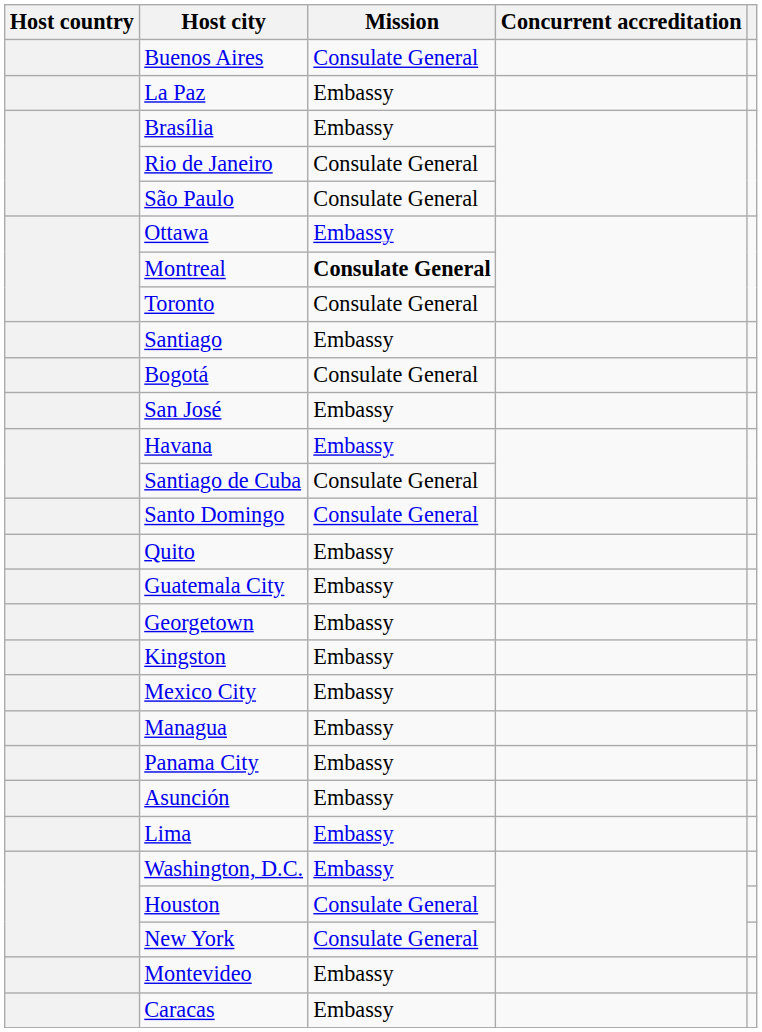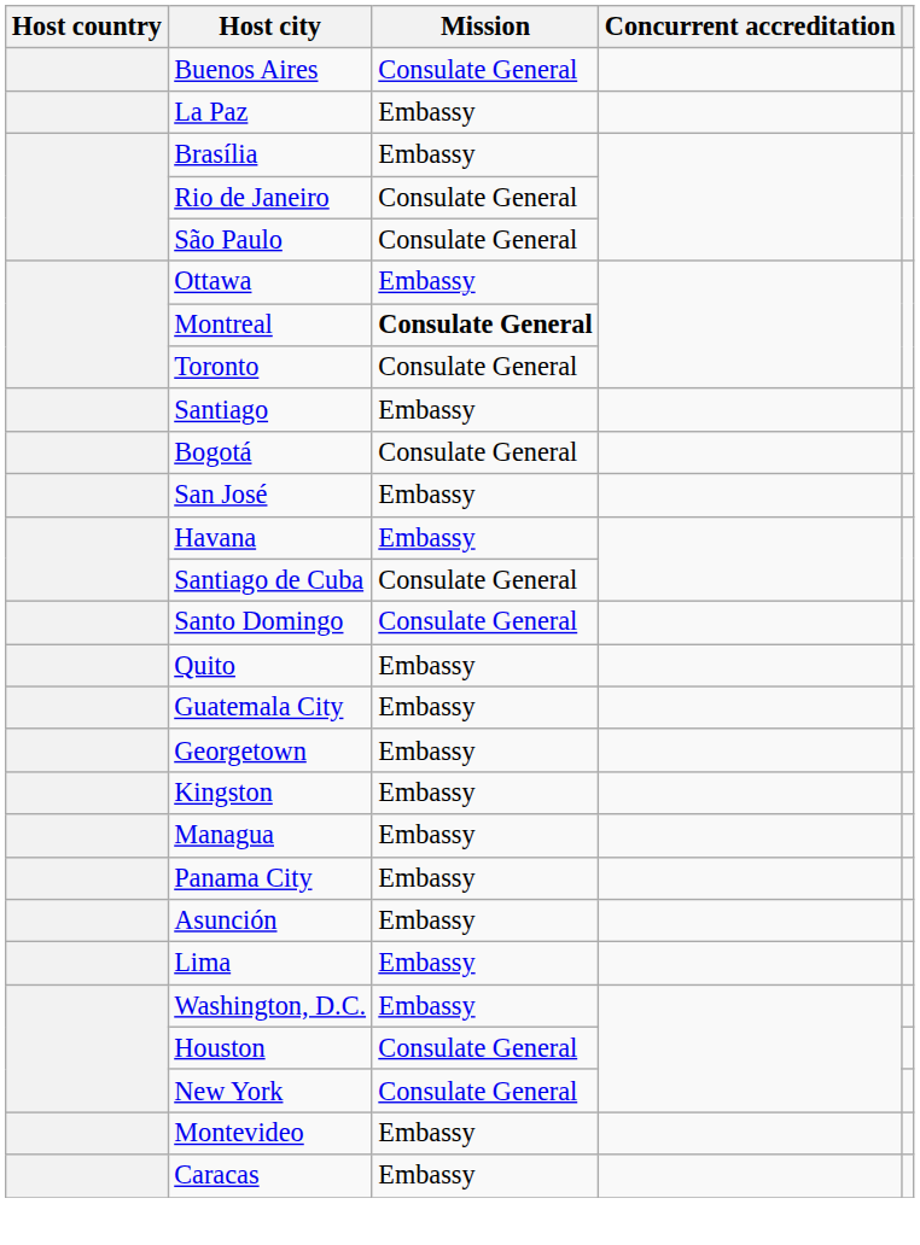- row: Mexico City | Embassy
